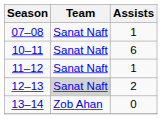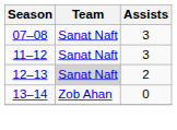07–08 | Assists: 1 -> 3
- row: 10–11 | Sanat Naft | 6
11–12 | Assists: 1 -> 3
